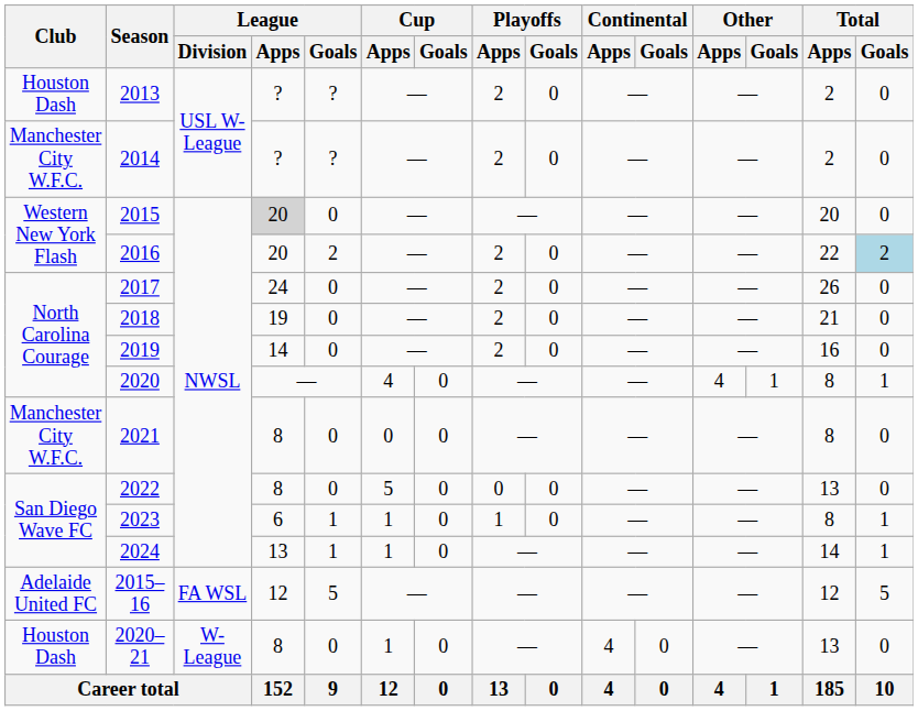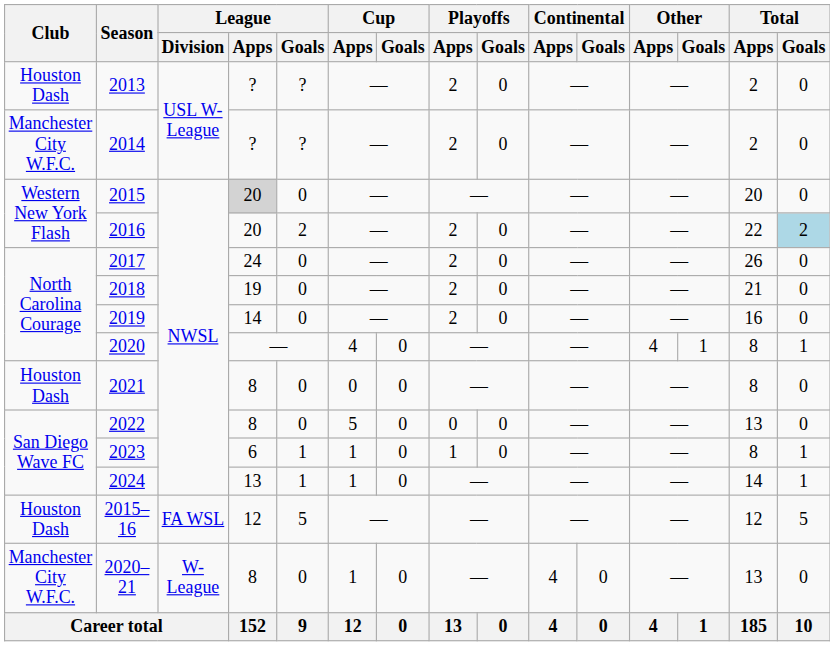2021 | Club: Manchester City W.F.C. -> Houston Dash
2015–16 | Club: Adelaide United FC -> Houston Dash
2020–21 | Club: Houston Dash -> Manchester City W.F.C.
